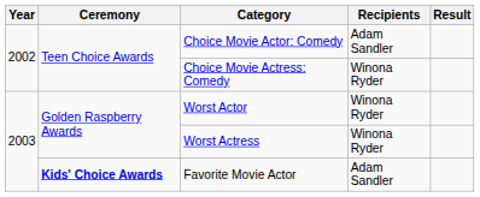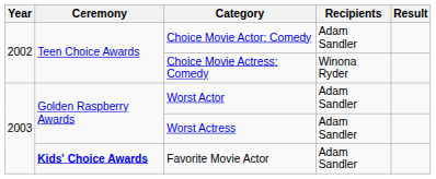Worst Actor | Recipients: Winona Ryder -> Adam Sandler
Worst Actress | Recipients: Winona Ryder -> Adam Sandler
